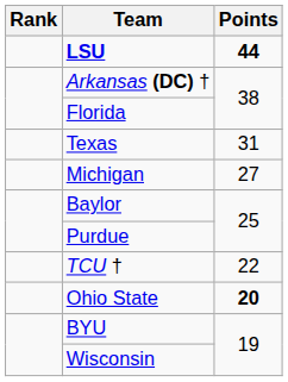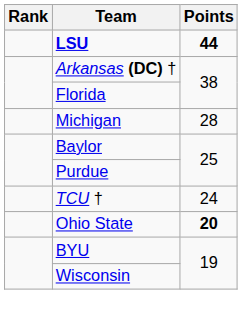- row: Texas | 31
Michigan | Points: 27 -> 28
TCU † | Points: 22 -> 24
